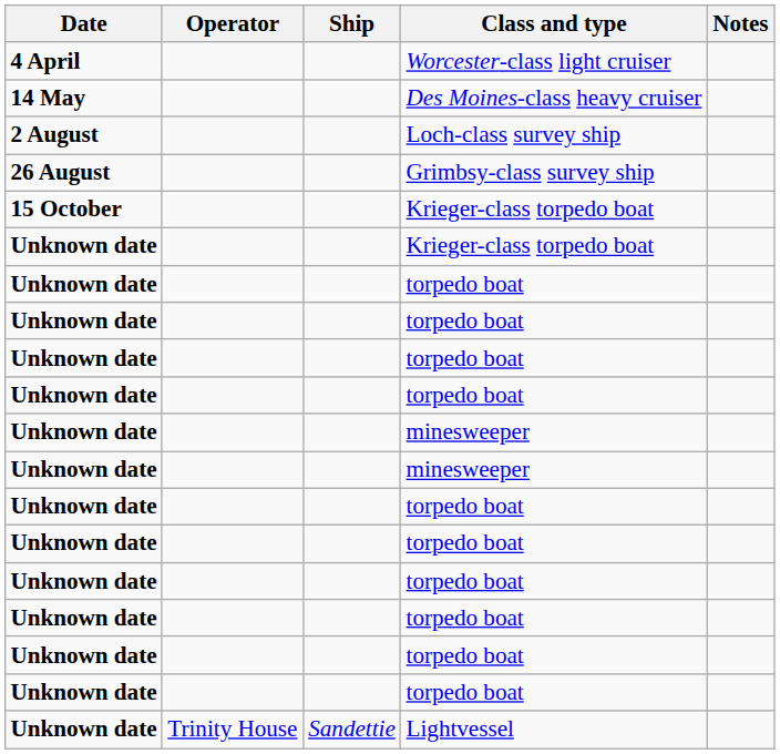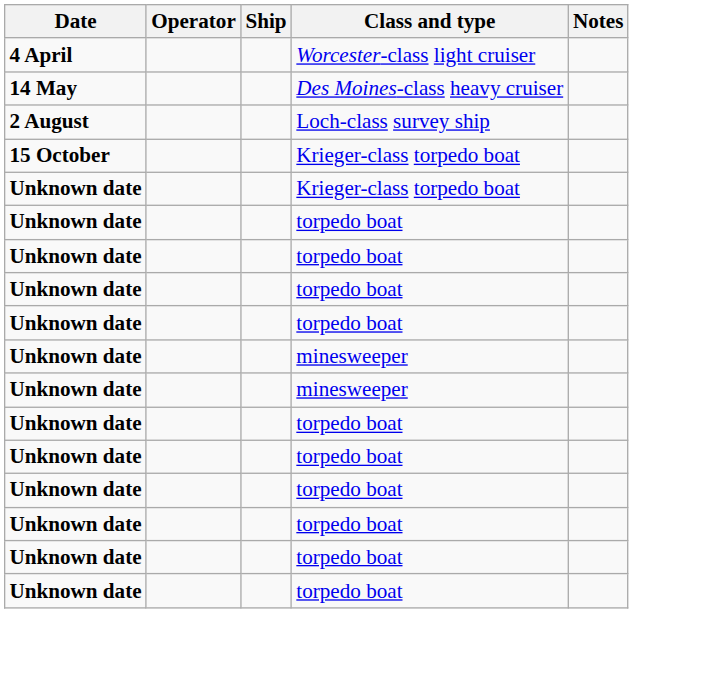- row: 26 August | Grimbsy-class survey ship
- row: Unknown date | Trinity House | Sandettie | Lightvessel
